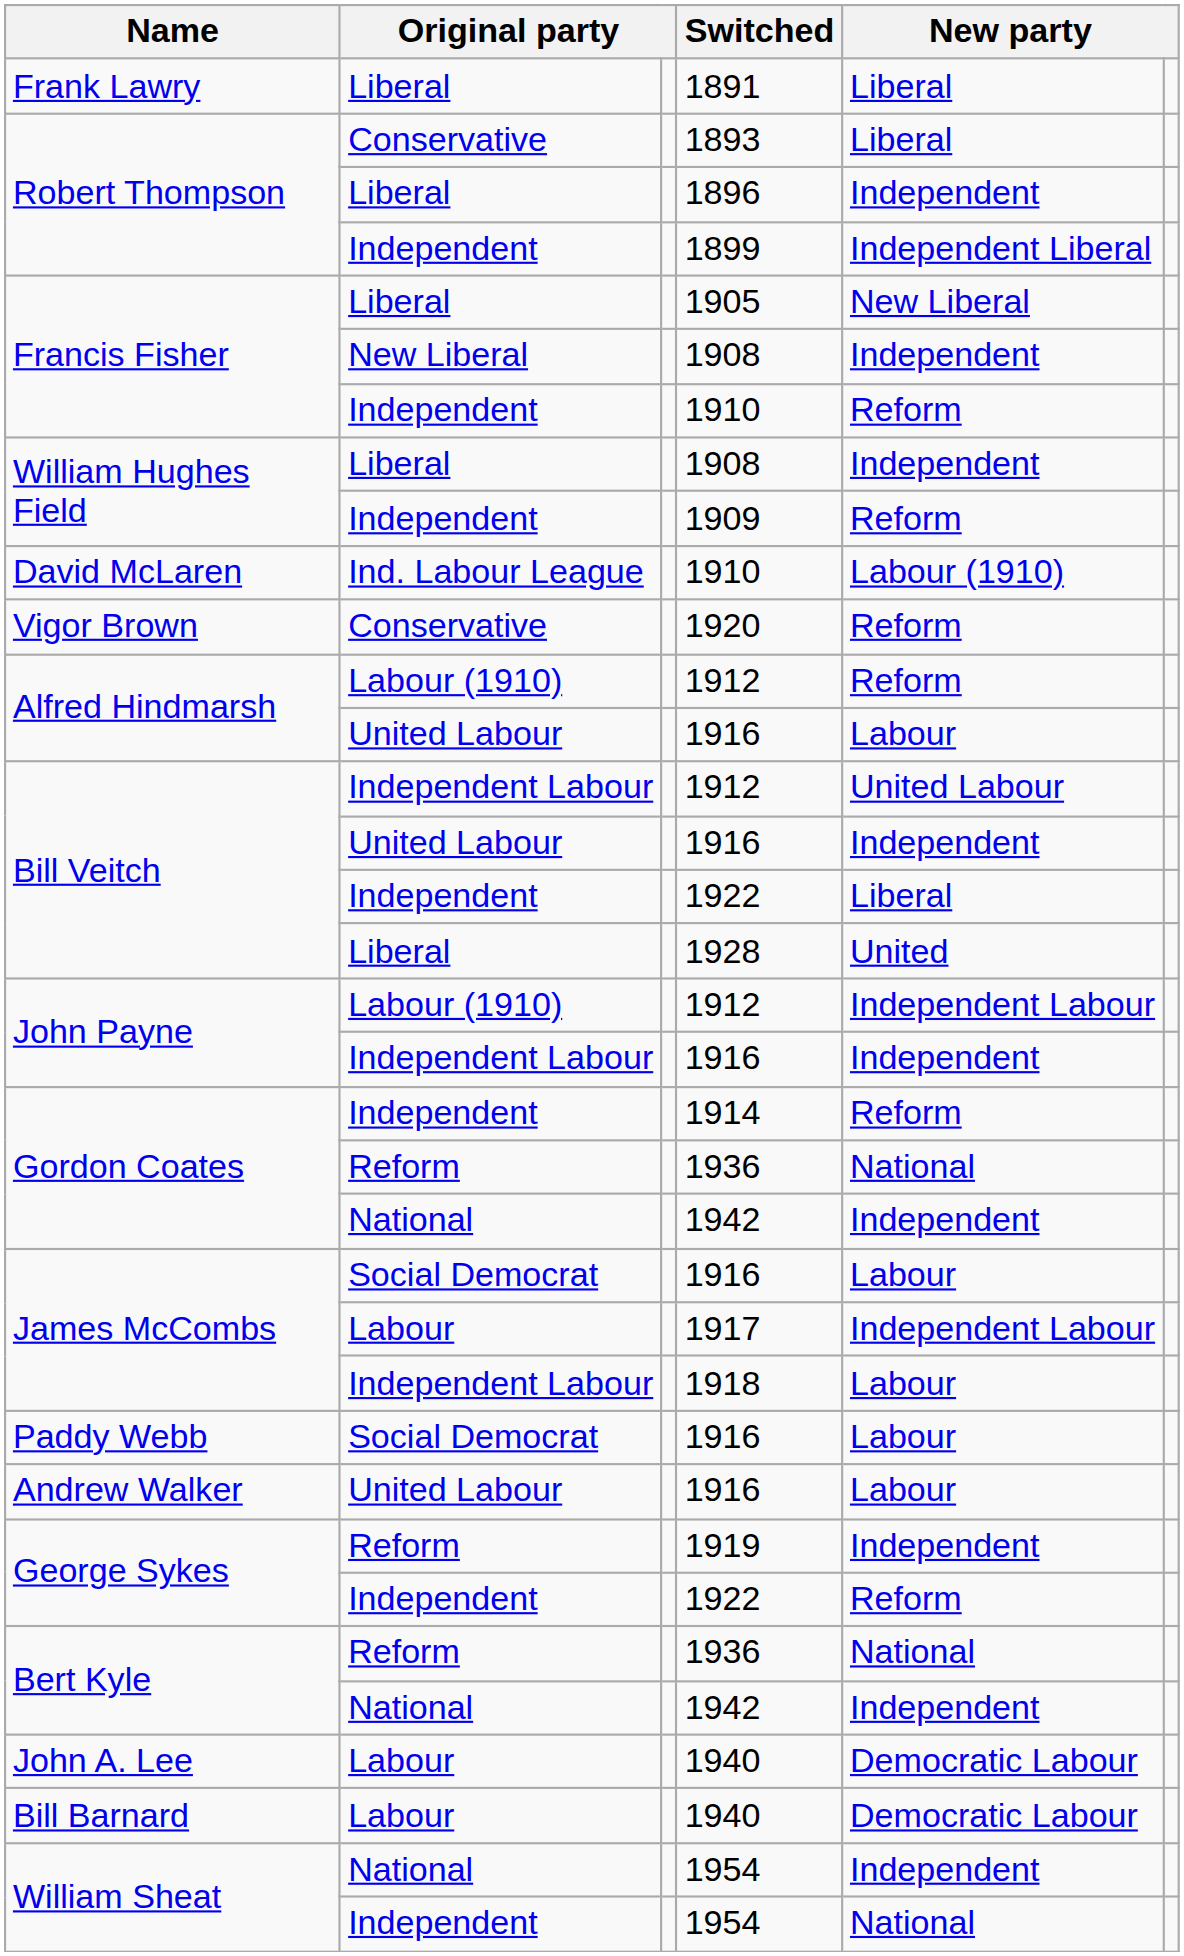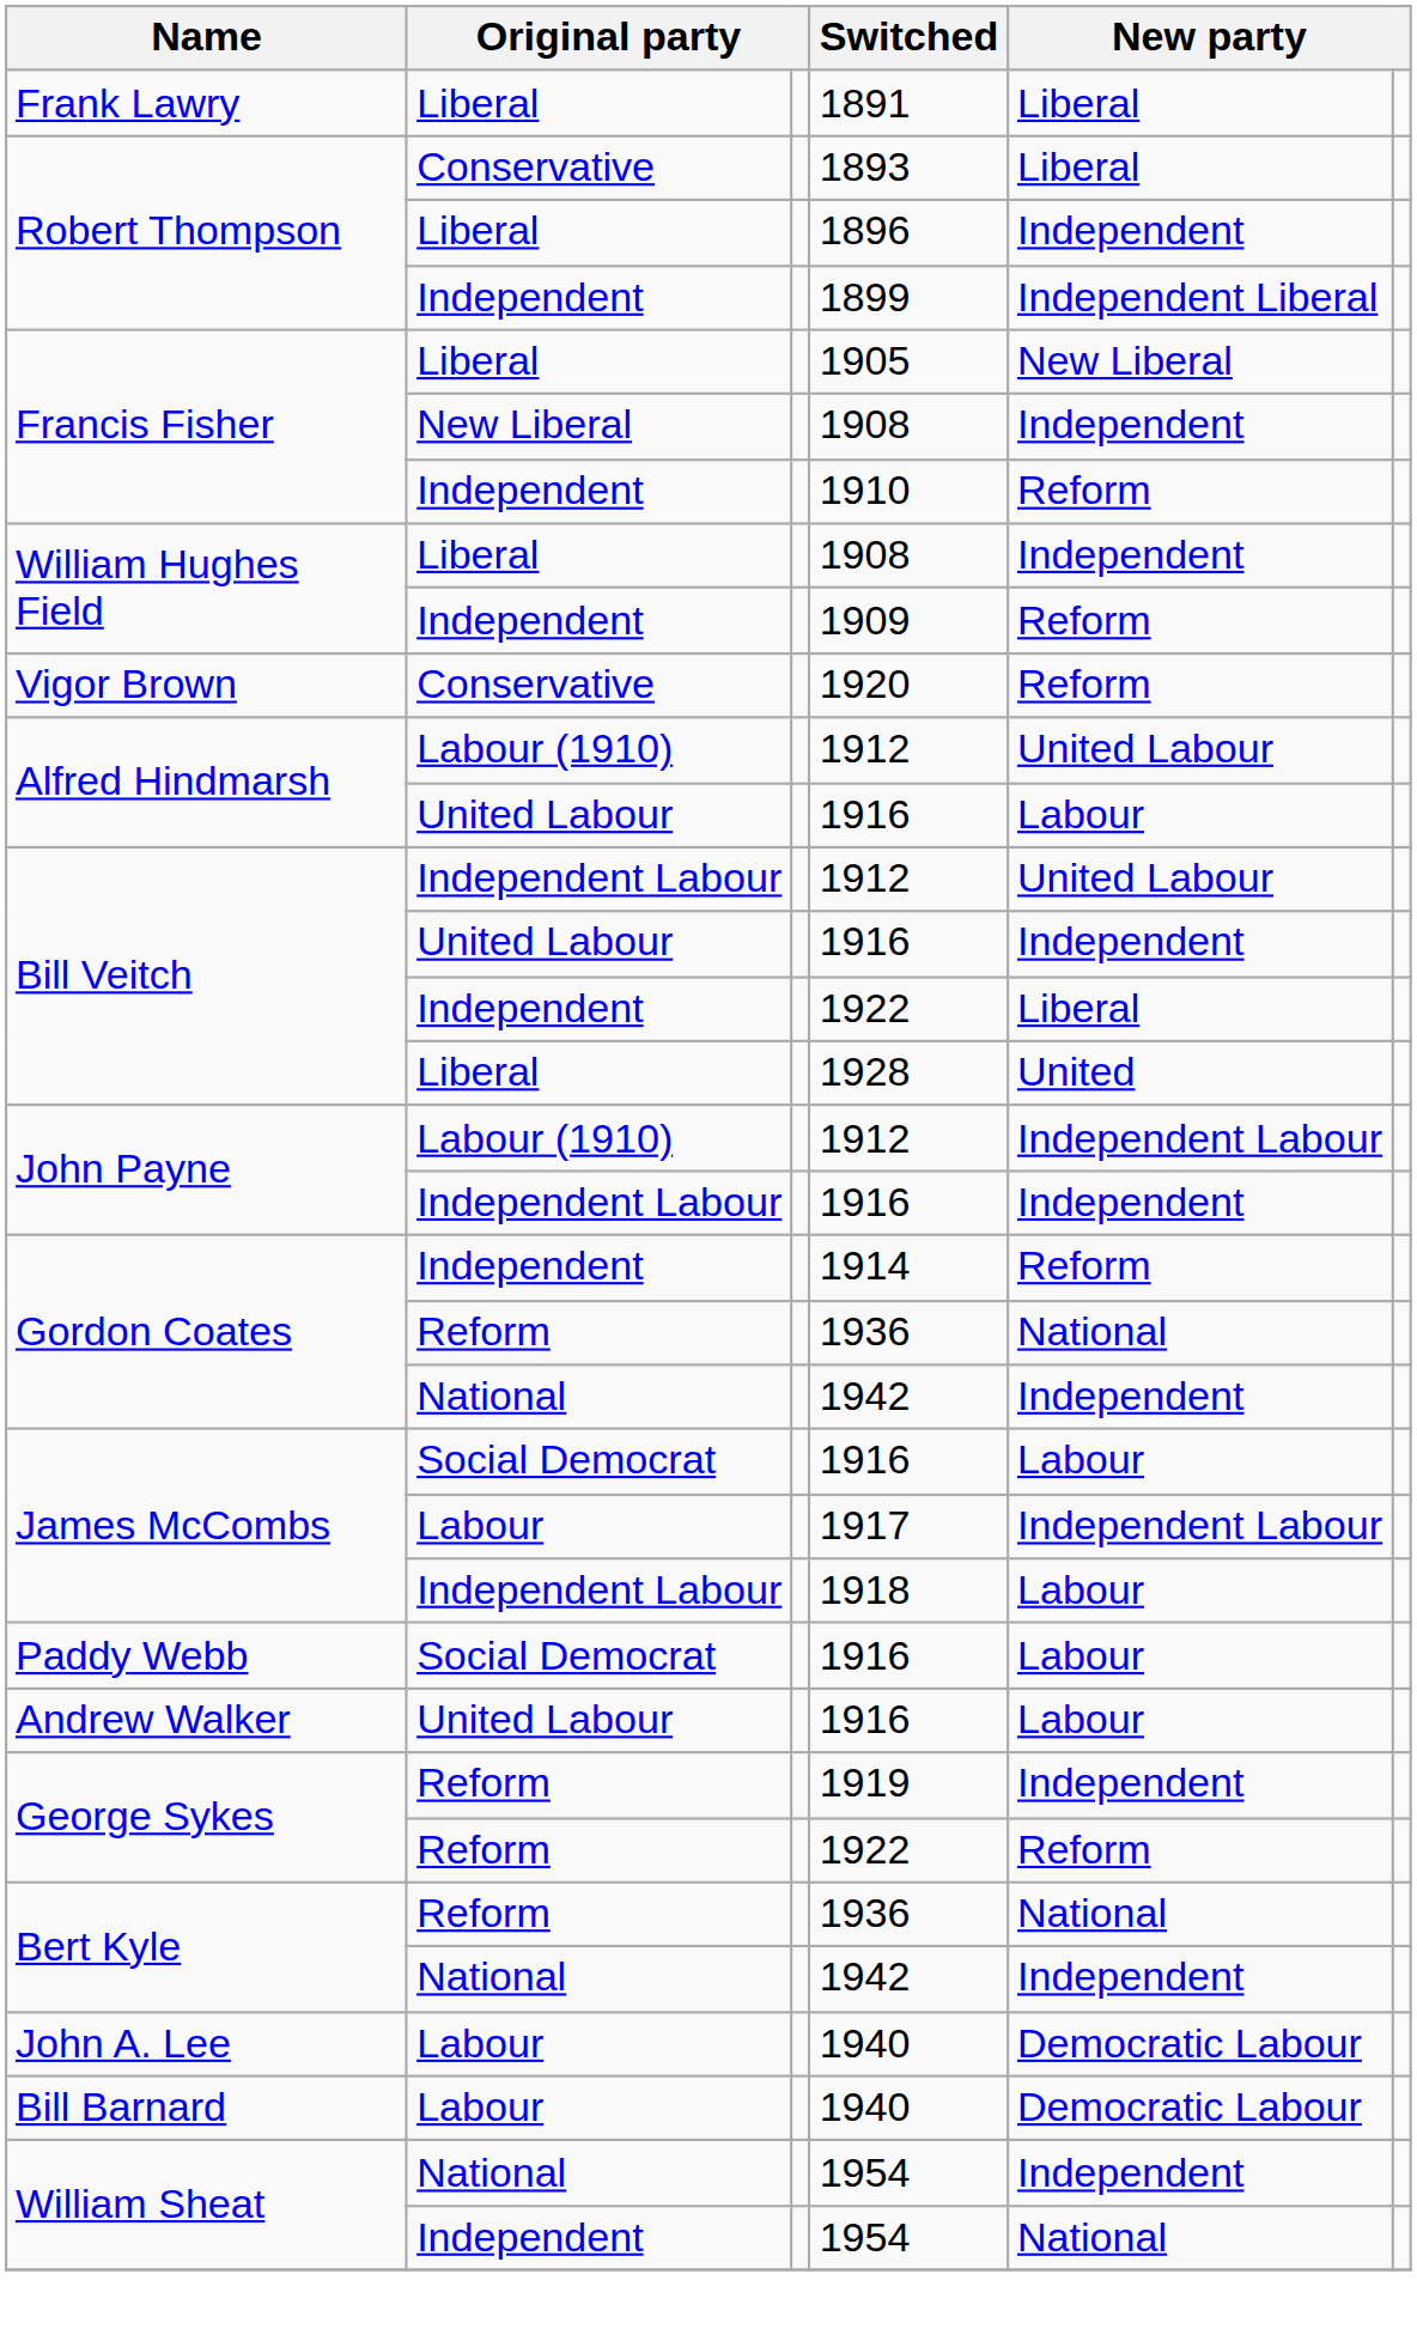- row: David McLaren | Ind. Labour League | 1910 | Labour (1910)
Alfred Hindmarsh / 1912 | column 5: Reform -> United Labour
George Sykes / 1922 | column 2: Independent -> Reform
